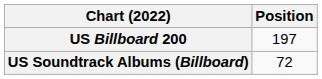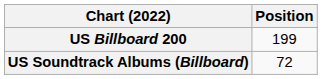US Billboard 200 | Position: 197 -> 199
